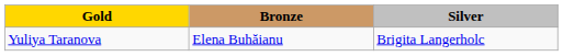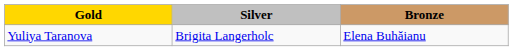columns swapped: Silver <-> Bronze
